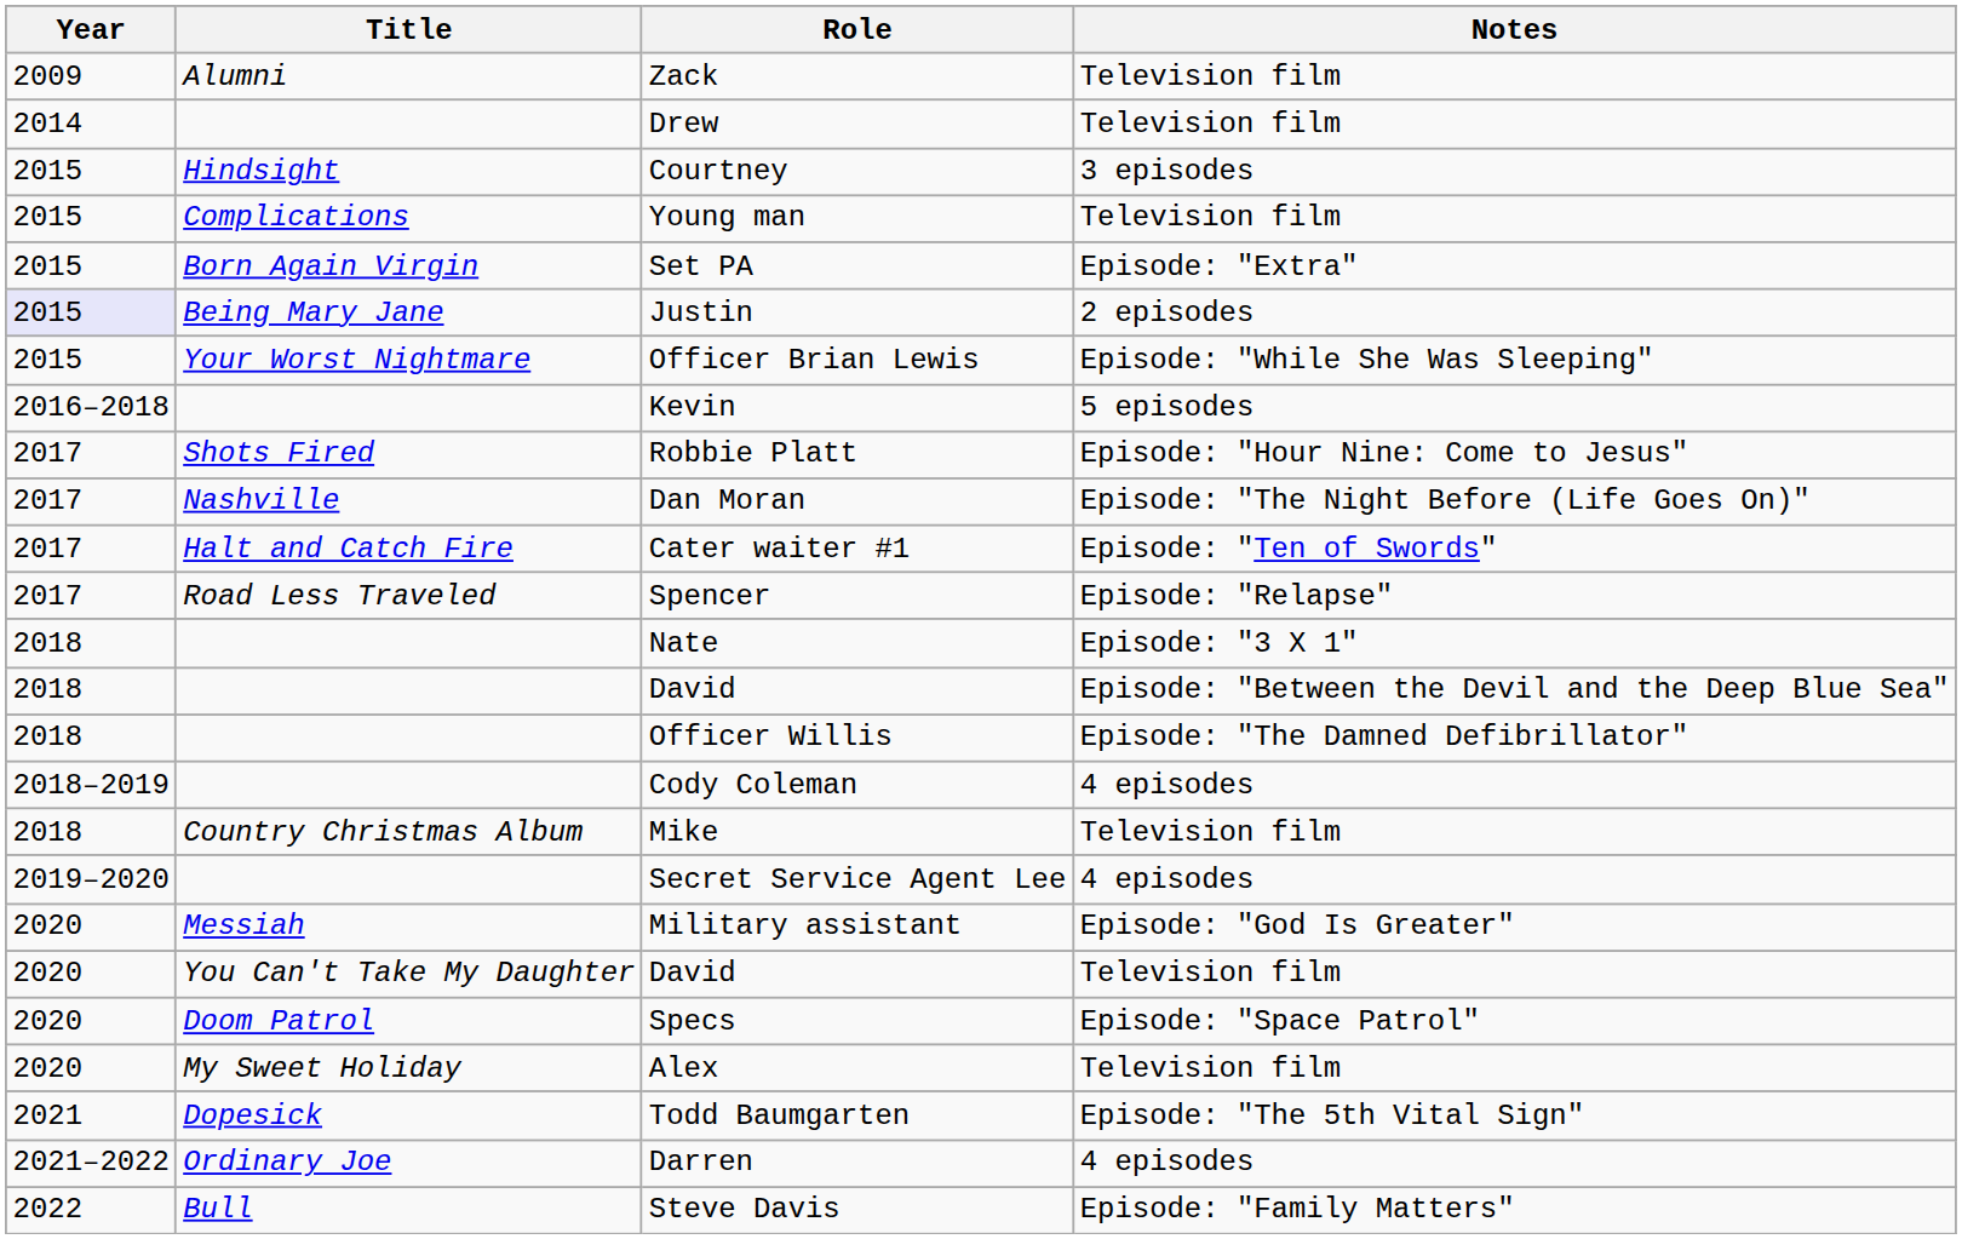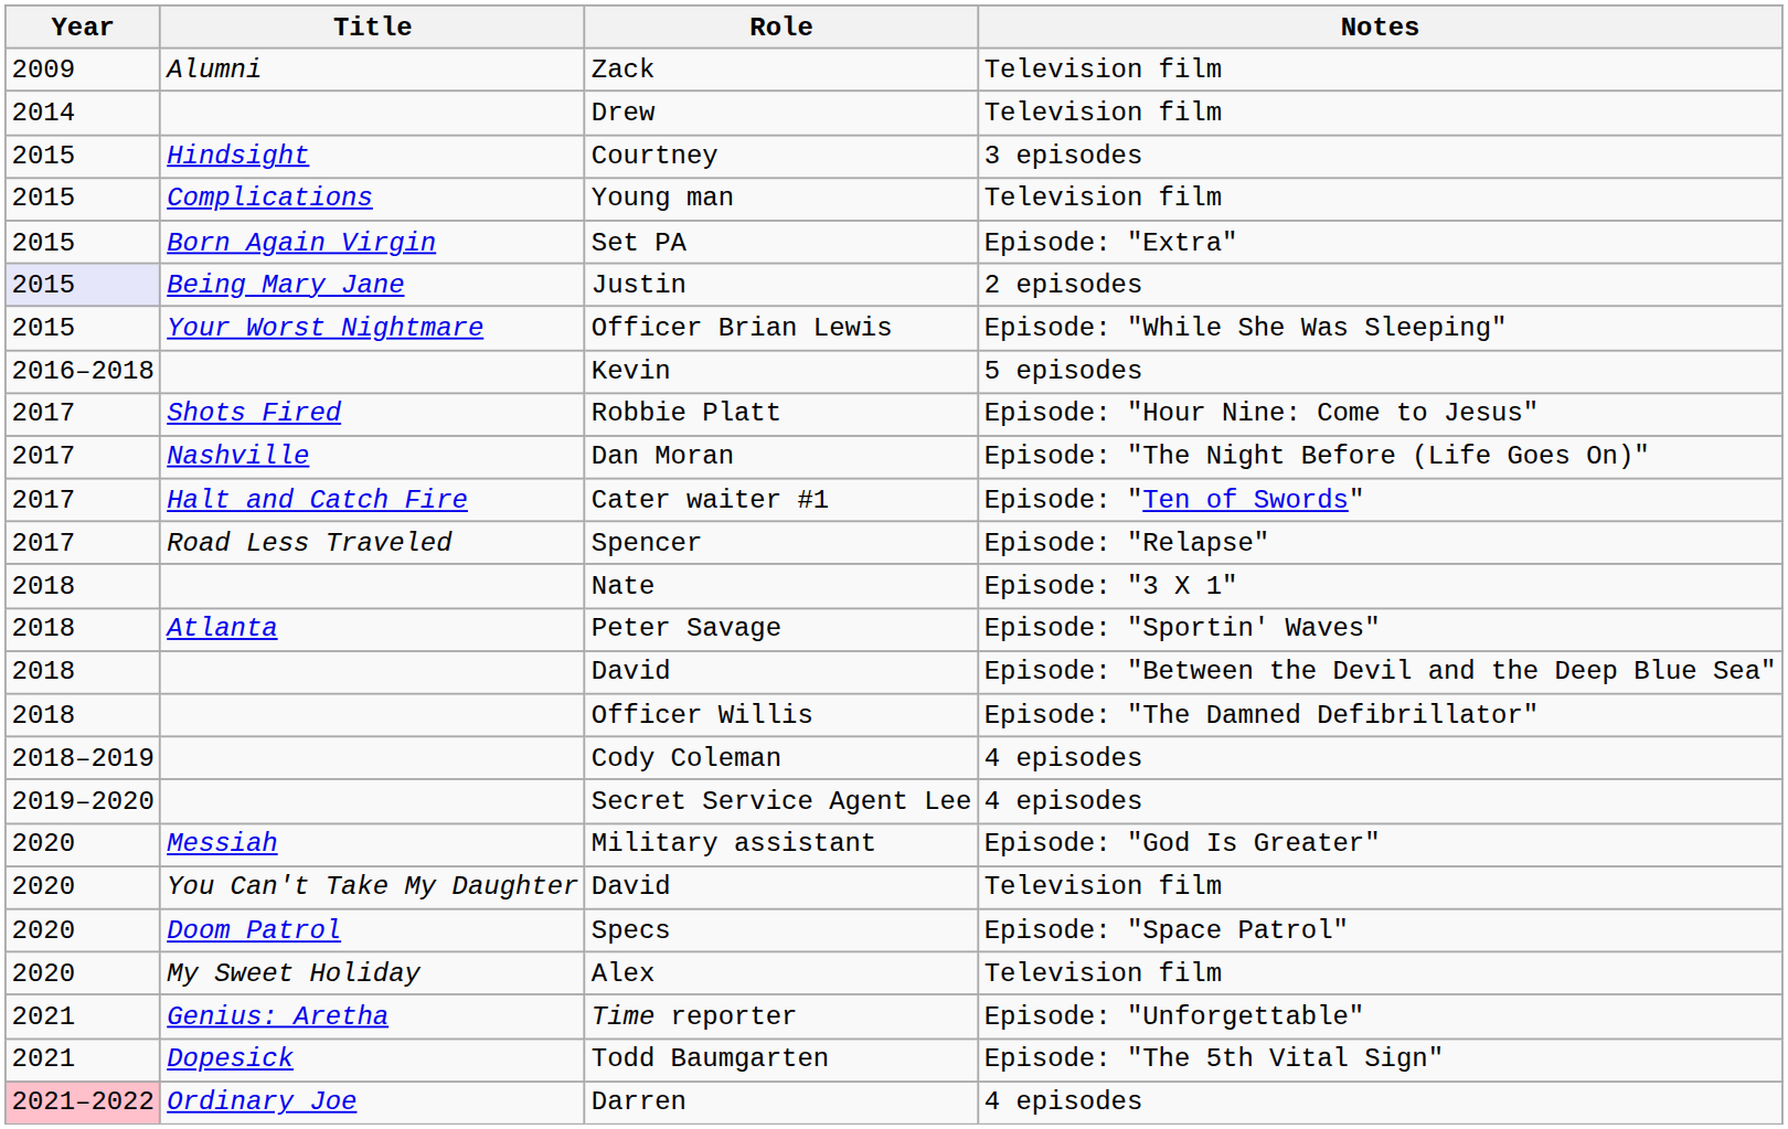+ row: 2018 | Atlanta | Peter Savage | Episode: "Sportin' Waves"
- row: 2018 | Country Christmas Album | Mike | Television film
+ row: 2021 | Genius: Aretha | Time reporter | Episode: "Unforgettable"
Darren | Year: no background -> pink background
- row: 2022 | Bull | Steve Davis | Episode: "Family Matters"
